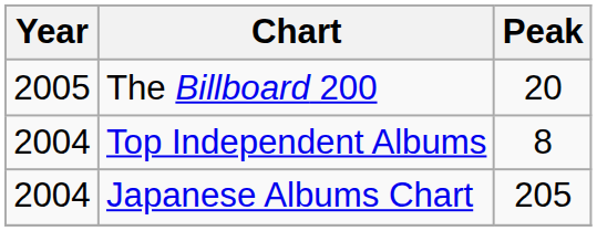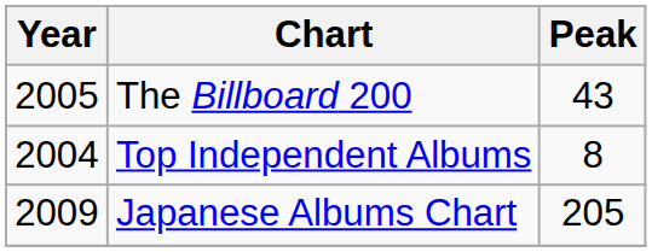The Billboard 200 | Peak: 20 -> 43
Japanese Albums Chart | Year: 2004 -> 2009
